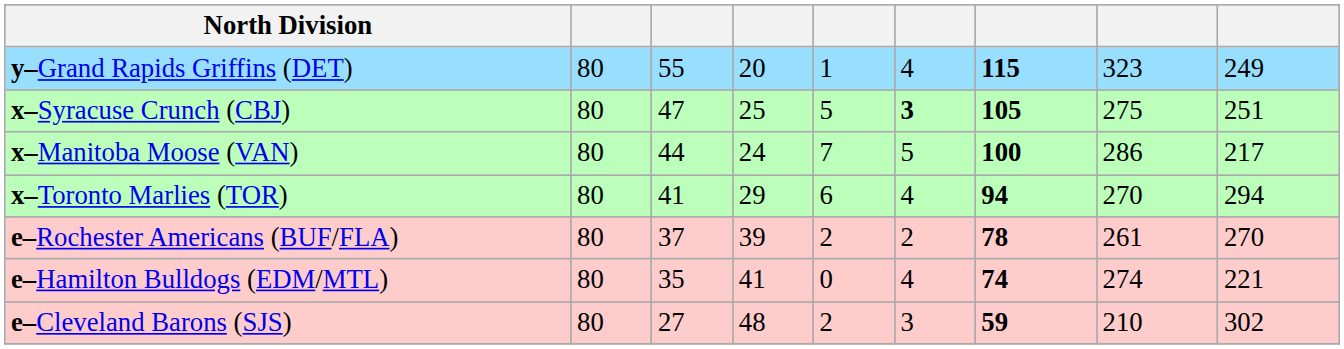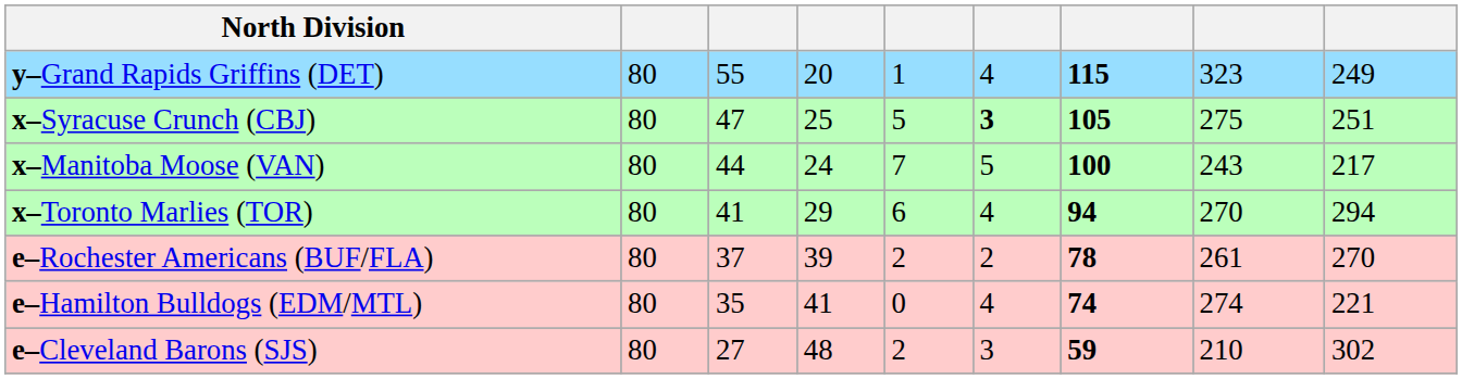x–Manitoba Moose (VAN) | column 8: 286 -> 243
